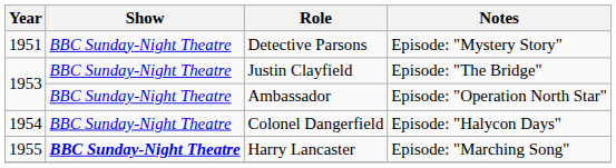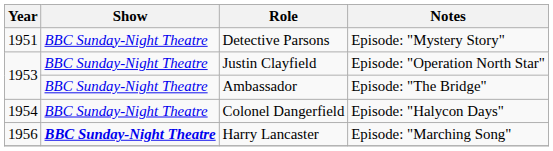Justin Clayfield | Notes: Episode: "The Bridge" -> Episode: "Operation North Star"
Ambassador | Notes: Episode: "Operation North Star" -> Episode: "The Bridge"
Harry Lancaster | Year: 1955 -> 1956
